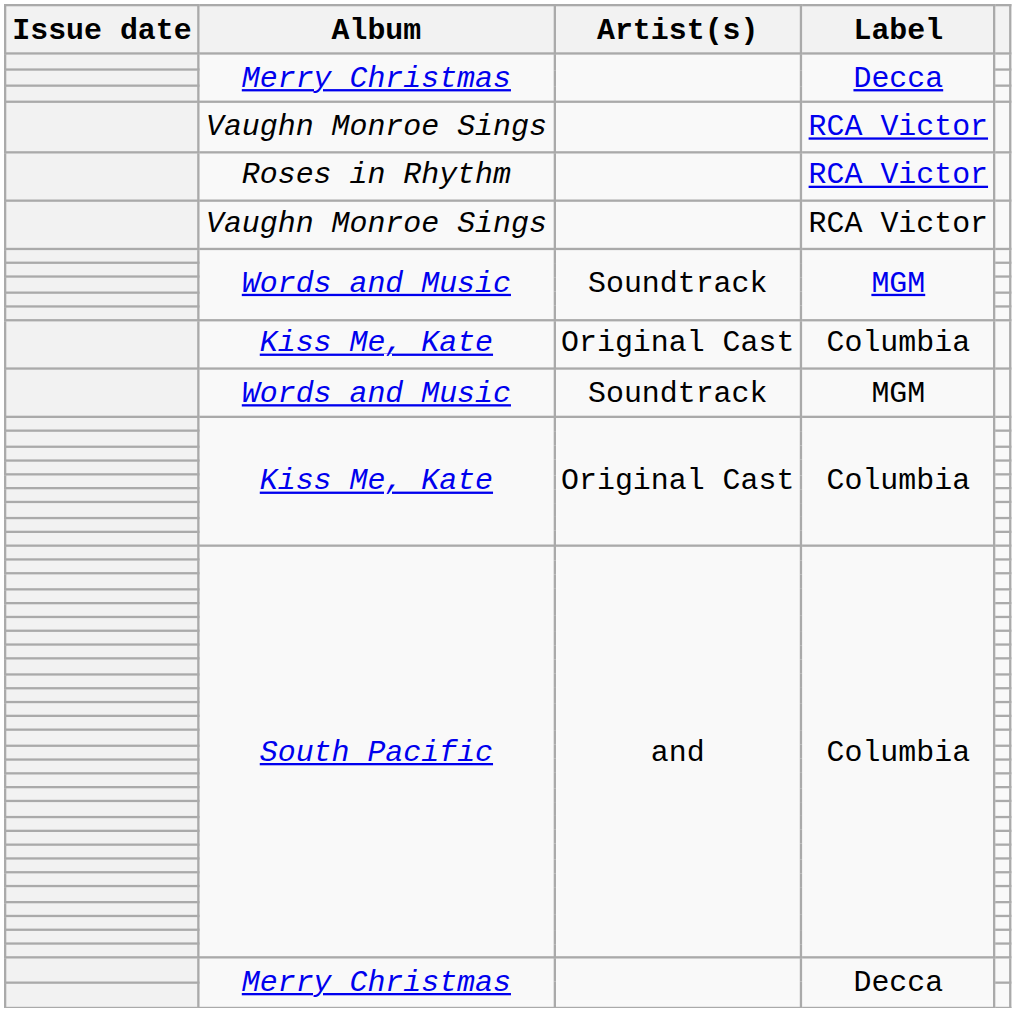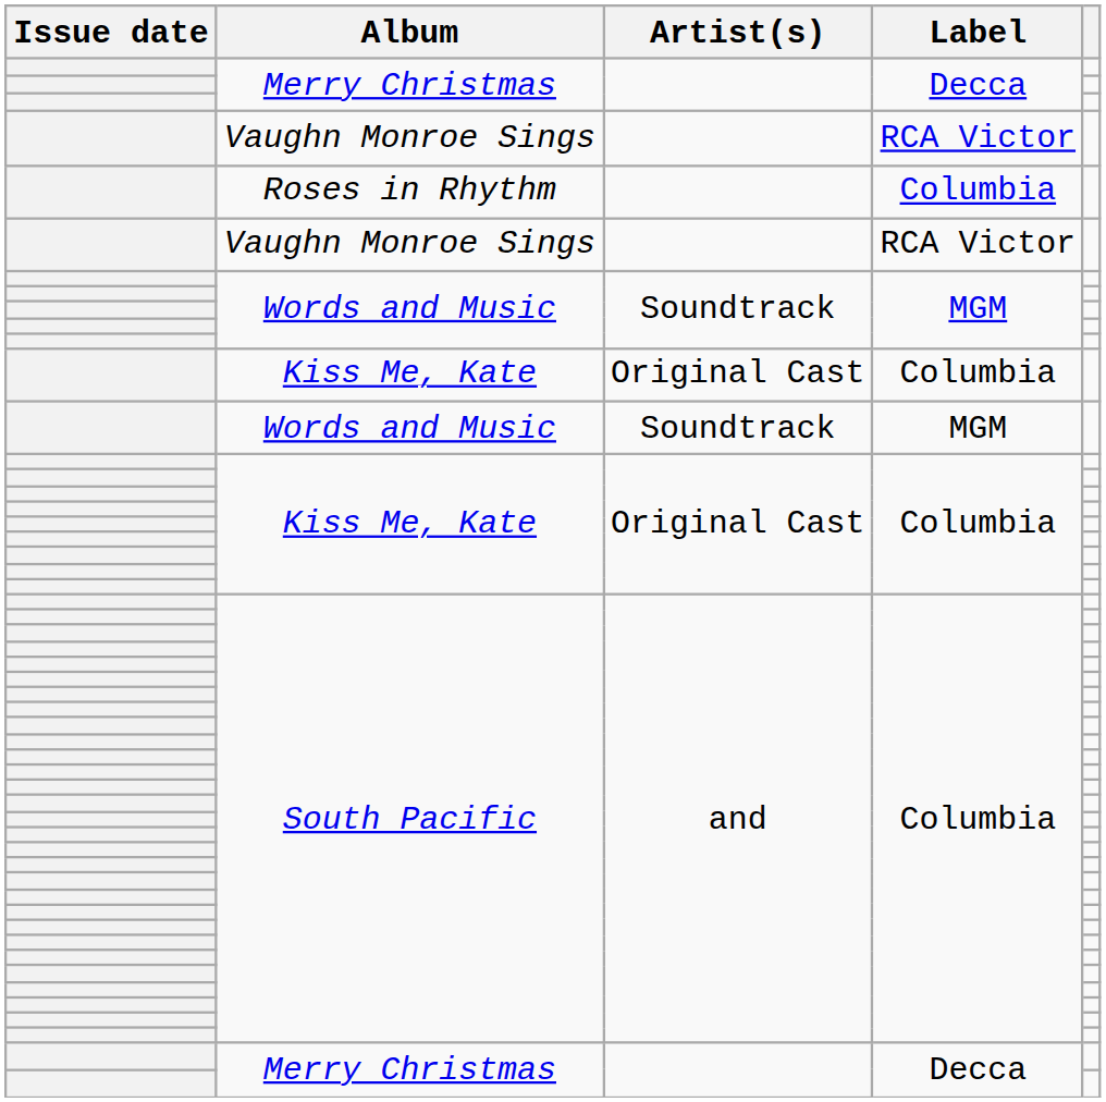Roses in Rhythm | Label: RCA Victor -> Columbia
